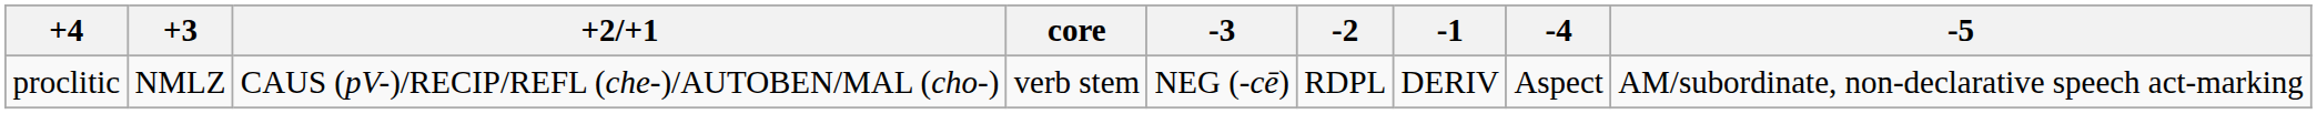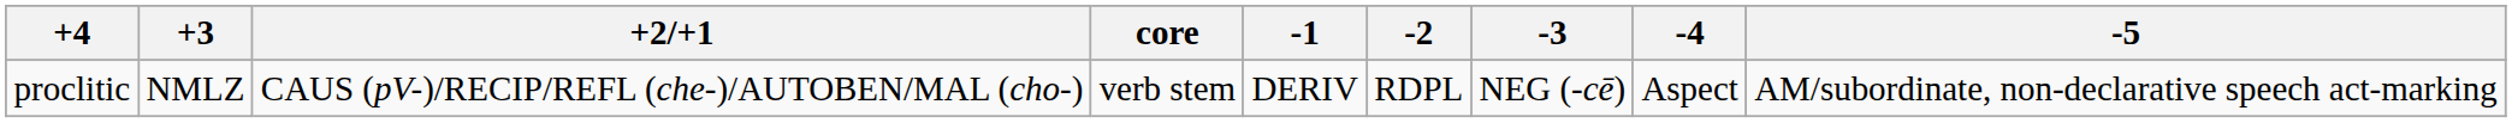columns swapped: -1 <-> -3
